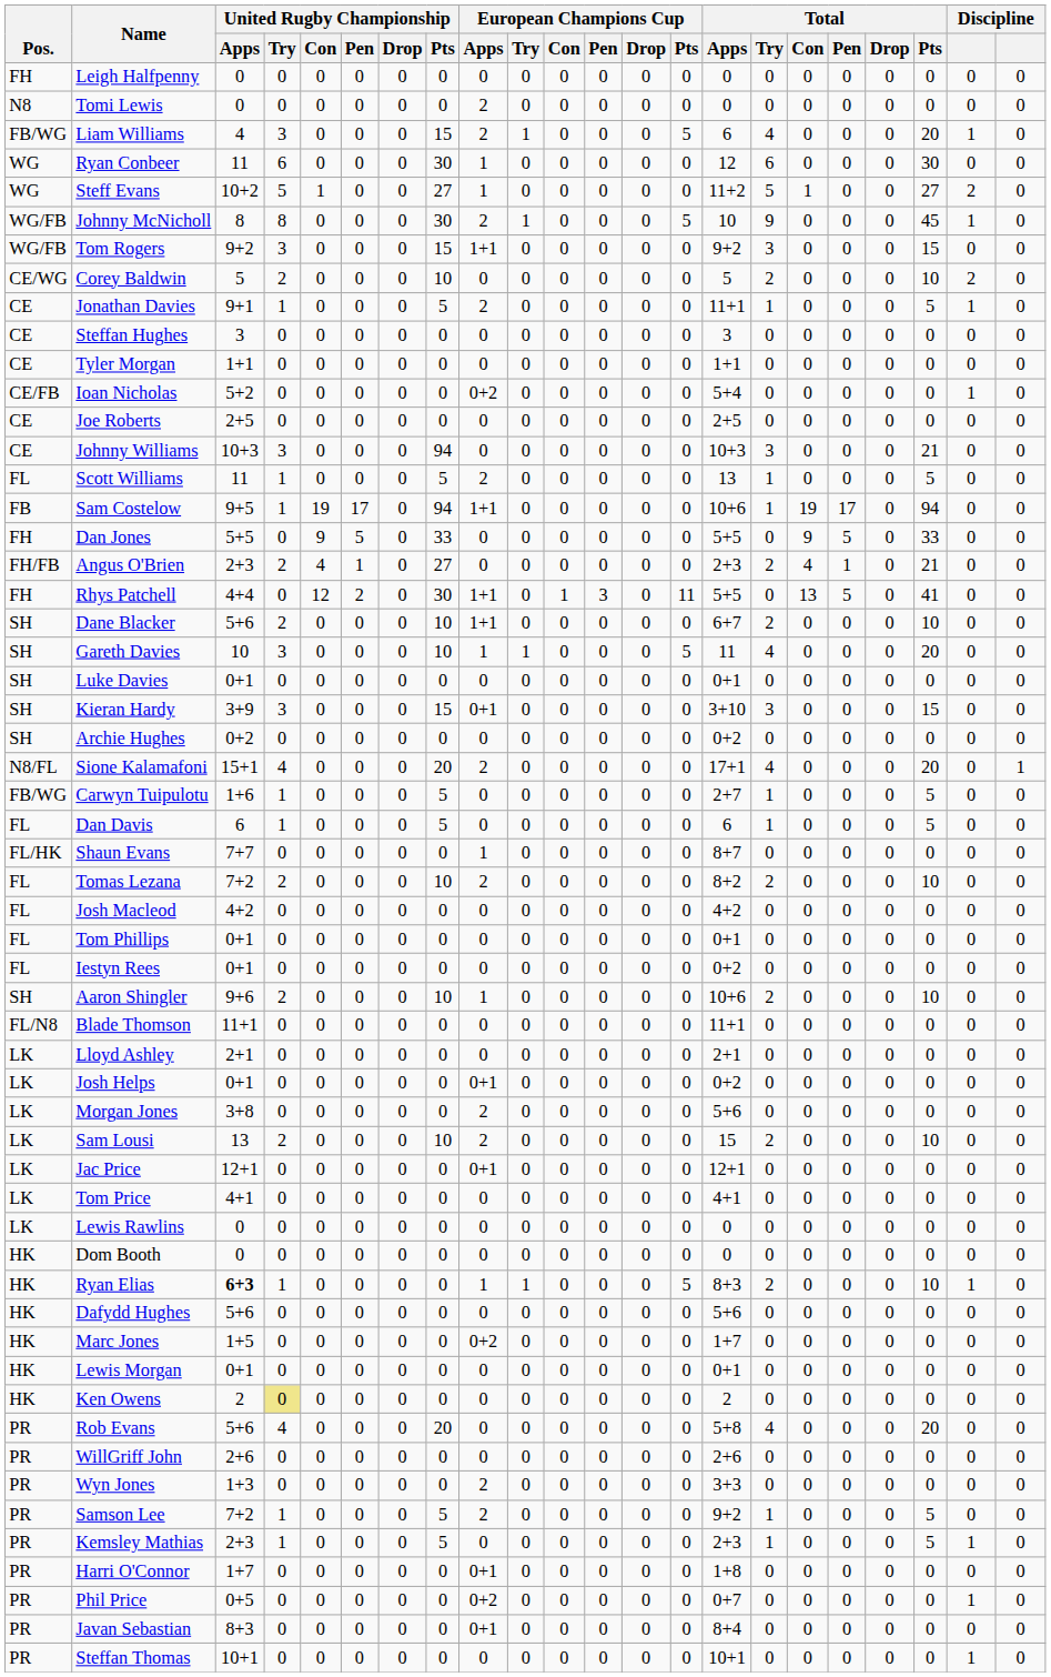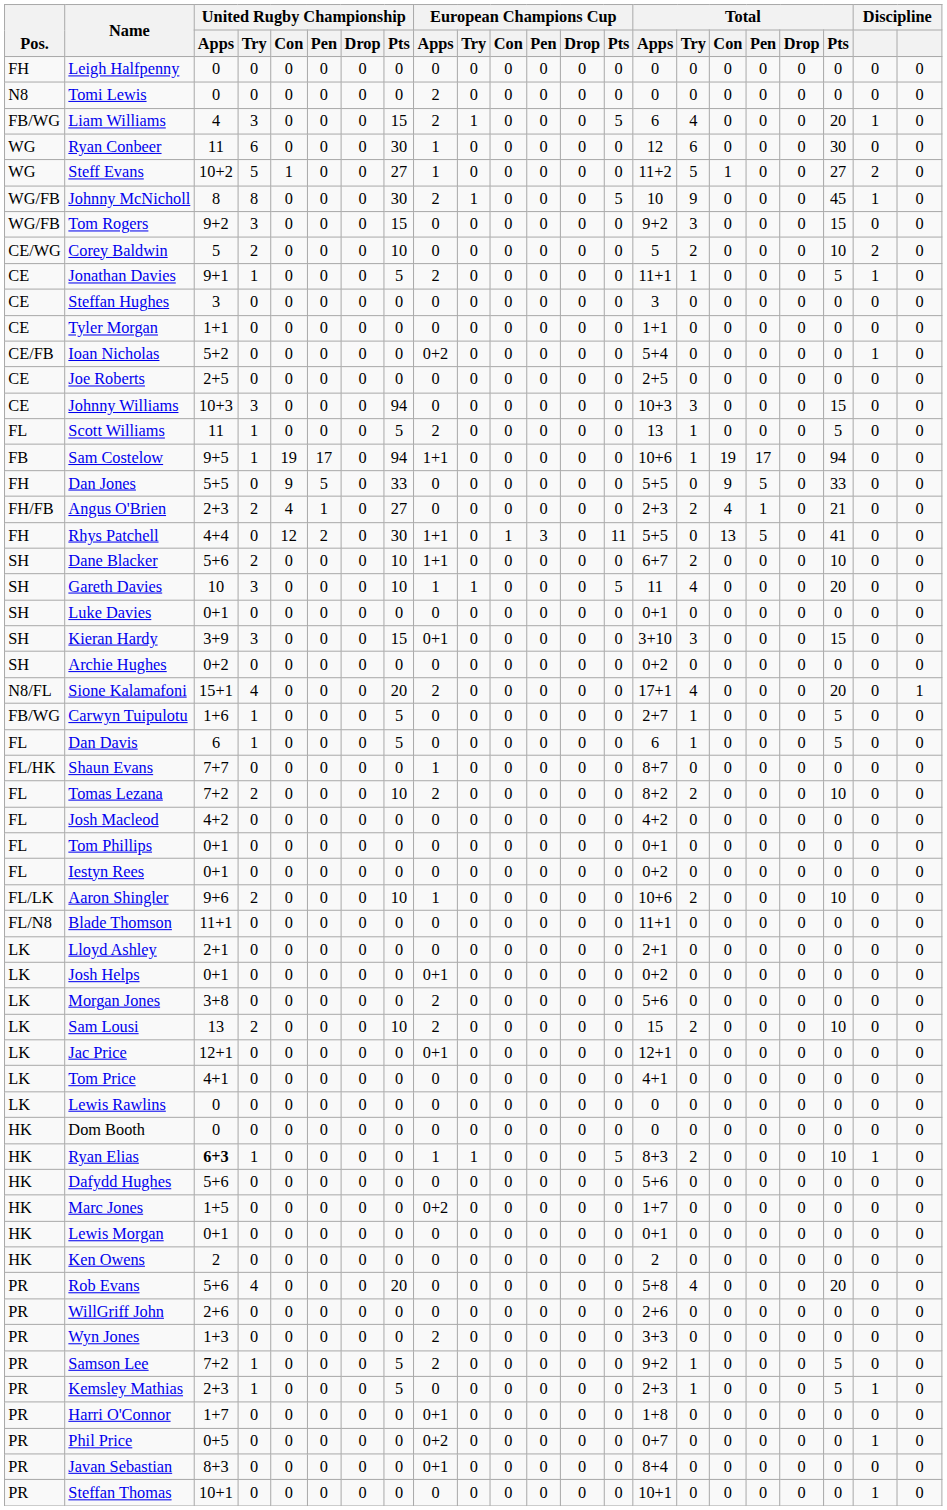Tom Rogers | European Champions Cup / Apps: 1+1 -> 0
Johnny Williams | Total / Pts: 21 -> 15
Aaron Shingler | Pos.: SH -> FL/LK
Ken Owens | United Rugby Championship / Try: khaki background -> no background
